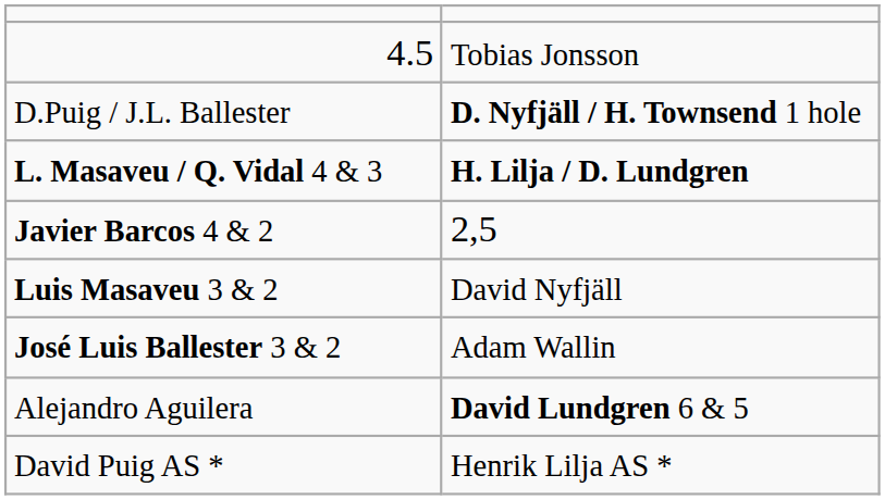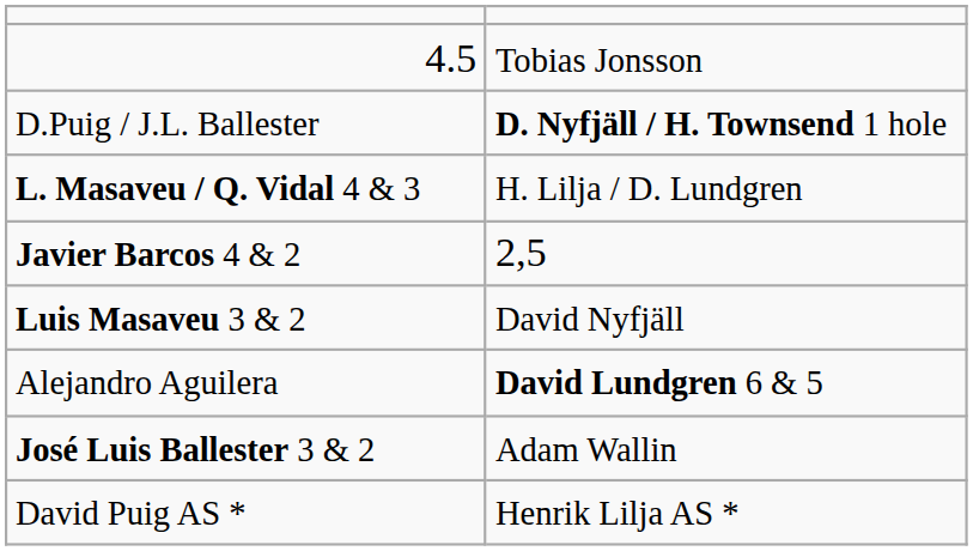L. Masaveu / Q. Vidal 4 & 3 | column 2: bold -> normal
rows swapped: Alejandro Aguilera <-> José Luis Ballester 3 & 2
